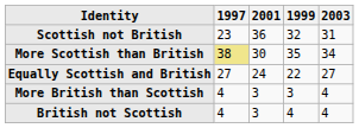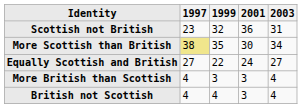columns swapped: 1999 <-> 2001
